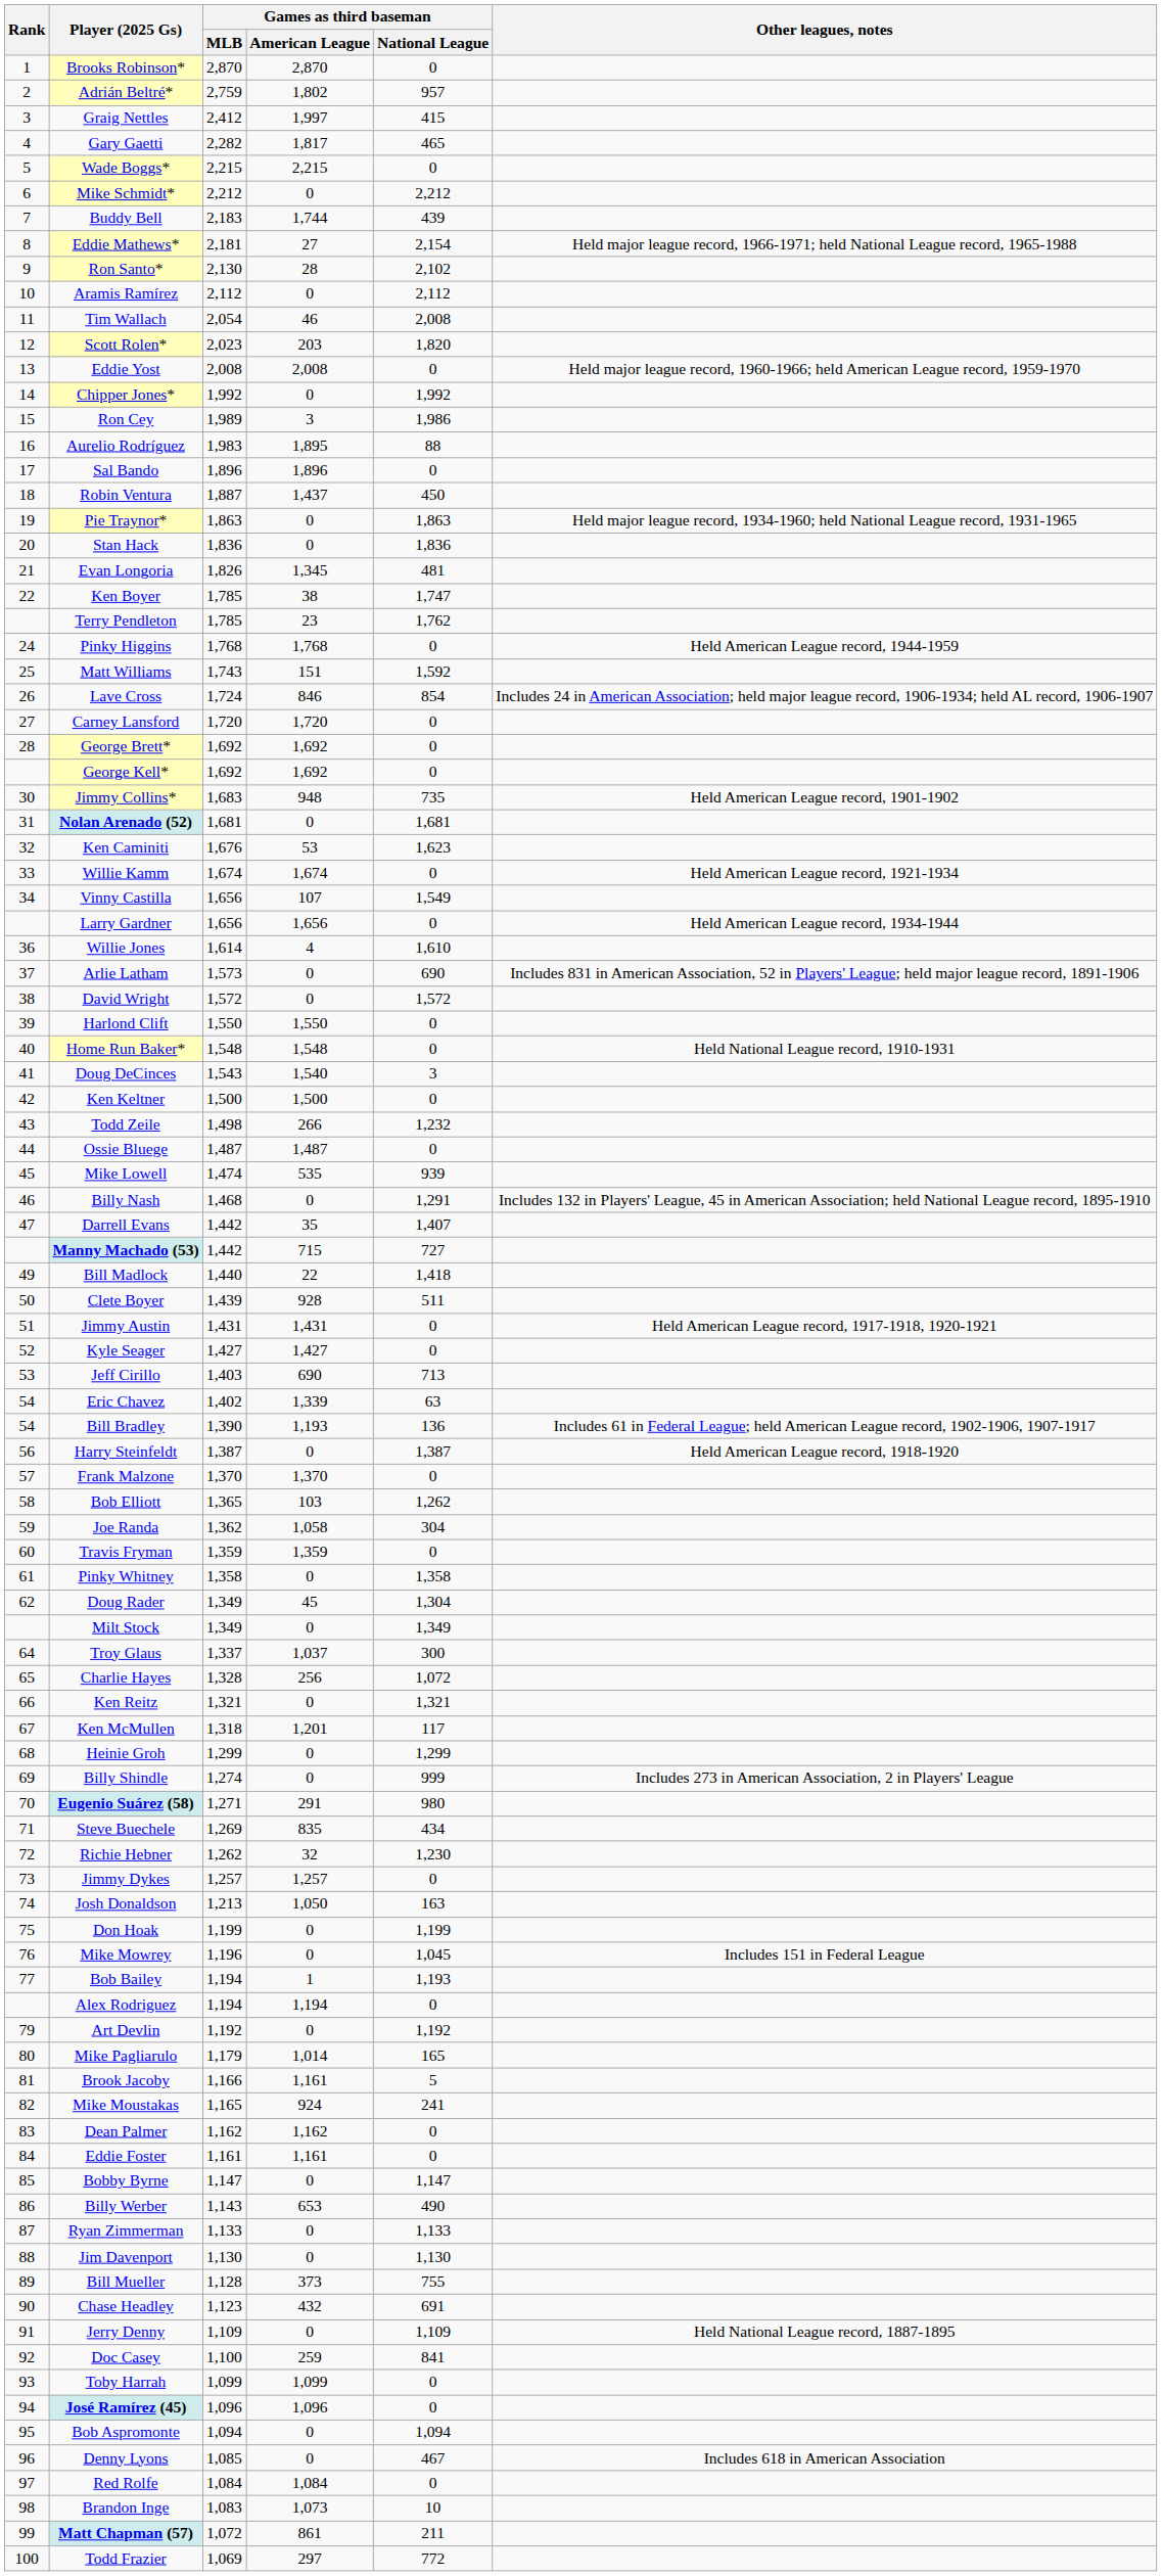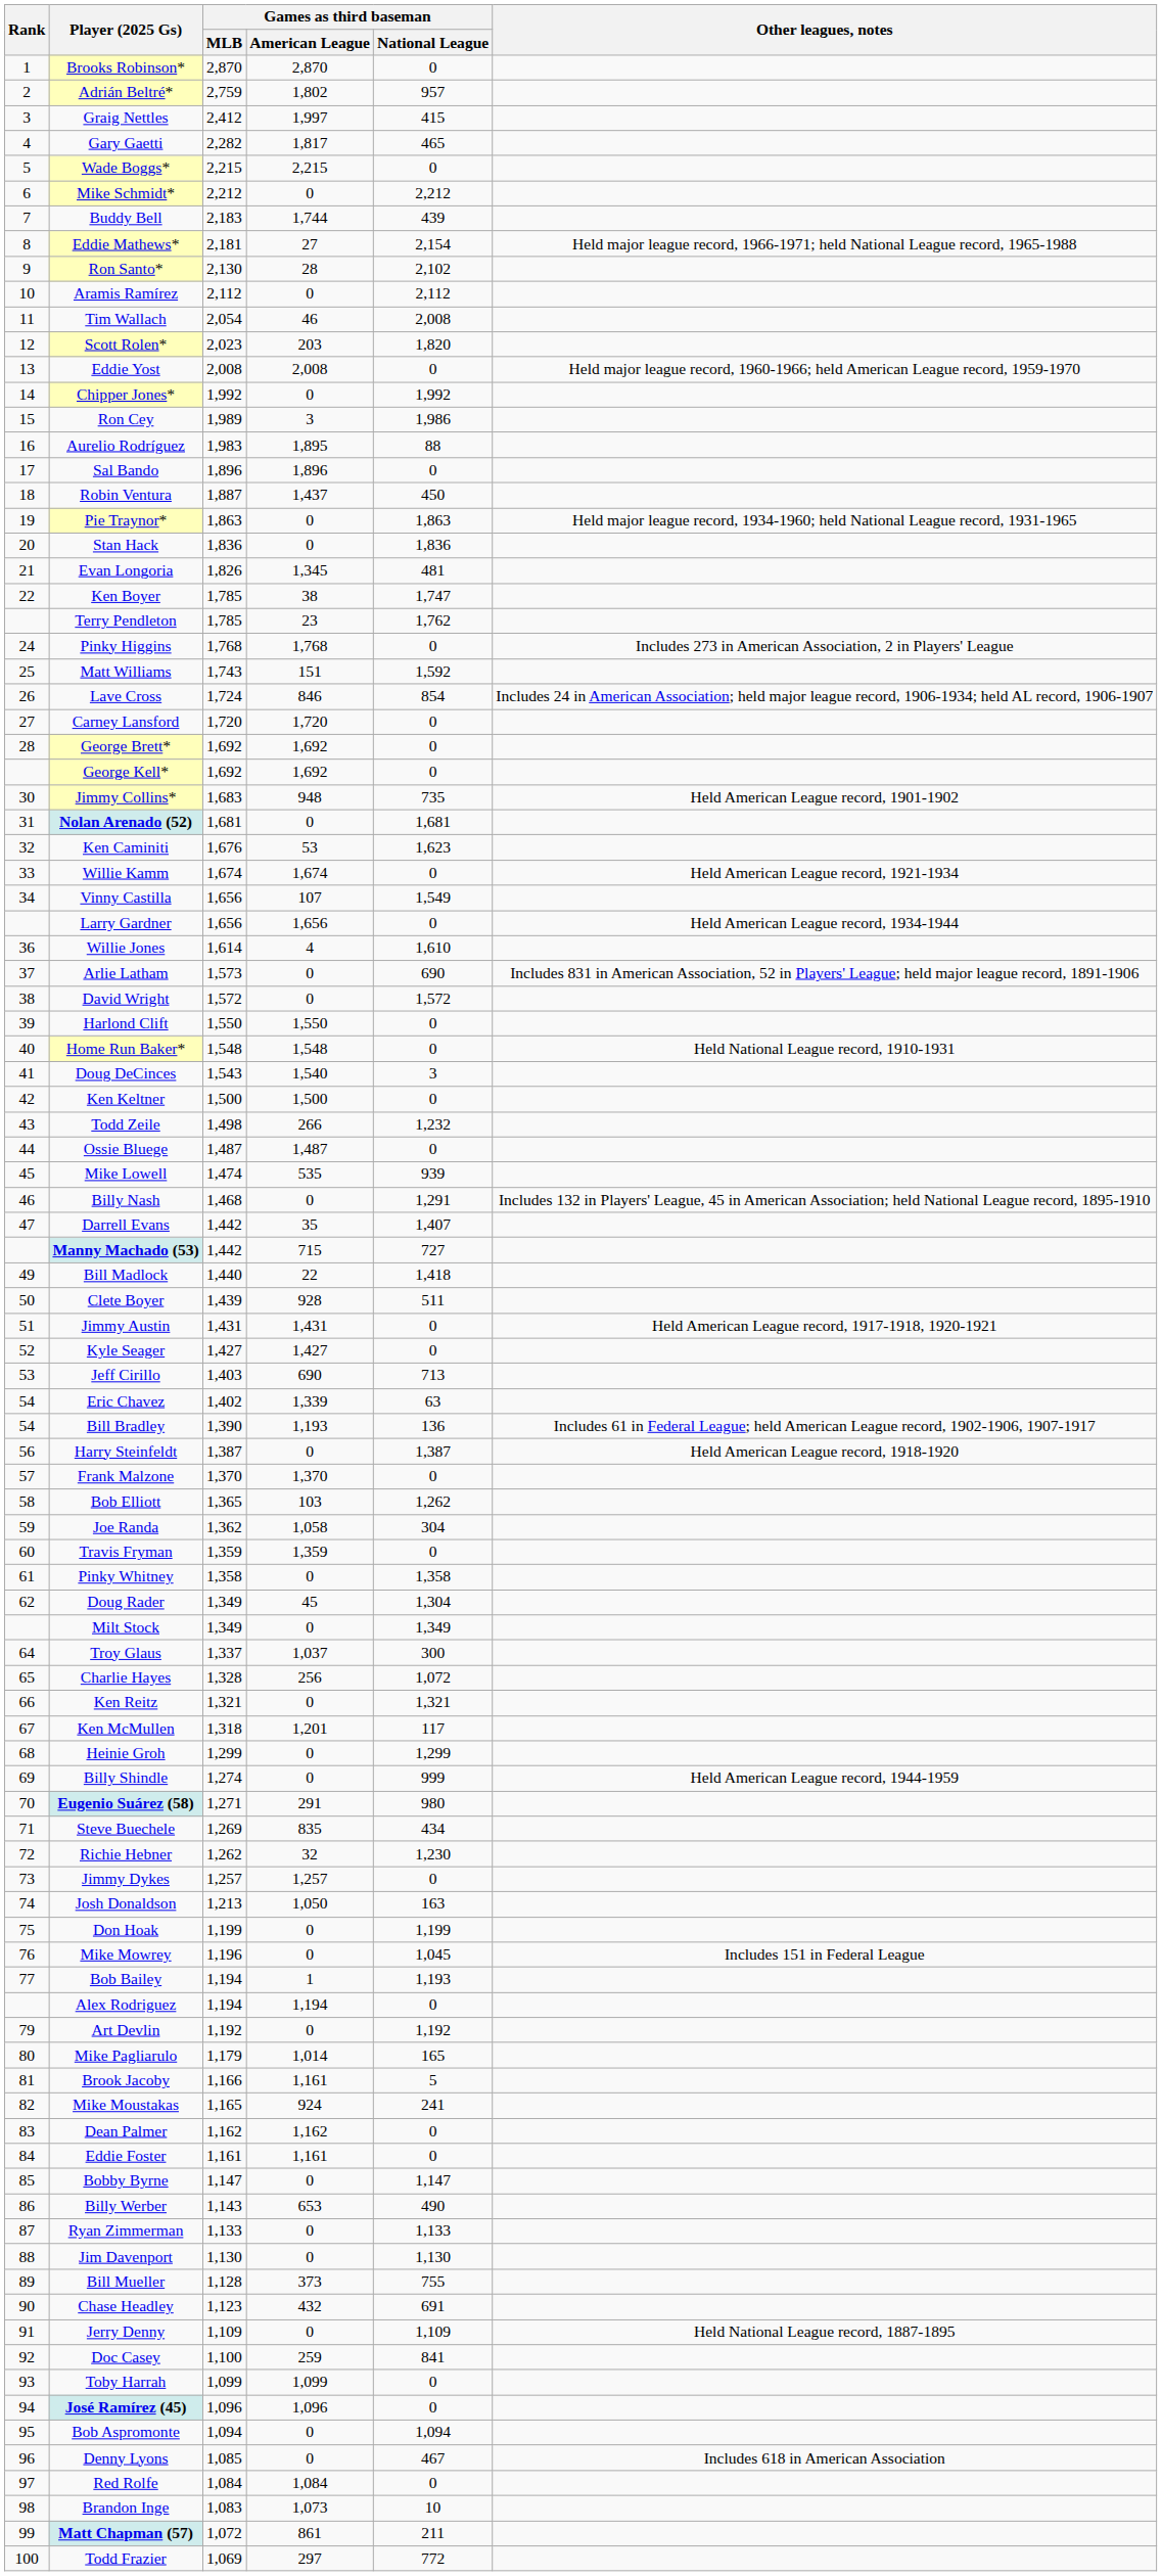Pinky Higgins | Other leagues, notes: Held American League record, 1944-1959 -> Includes 273 in American Association, 2 in Players' League
Billy Shindle | Other leagues, notes: Includes 273 in American Association, 2 in Players' League -> Held American League record, 1944-1959
